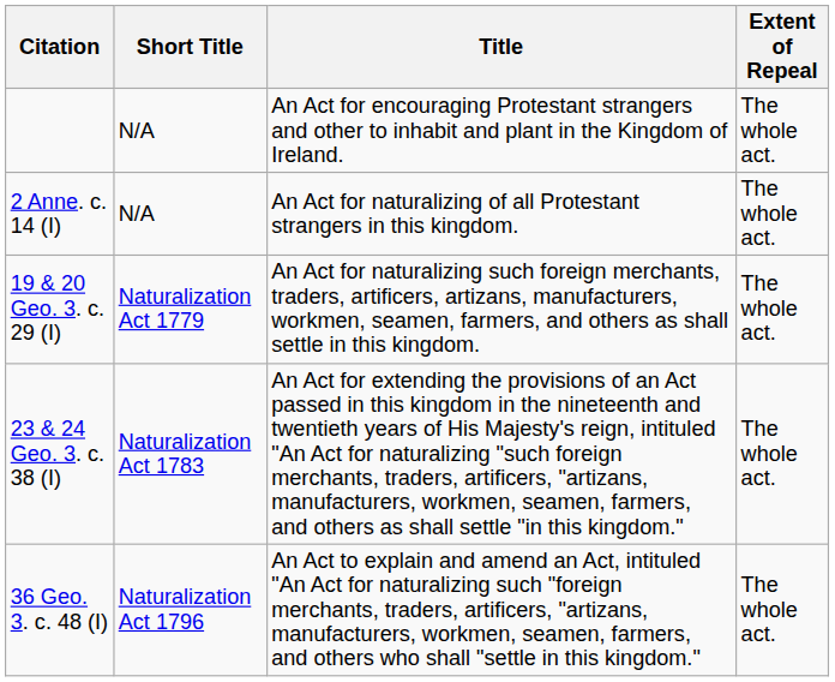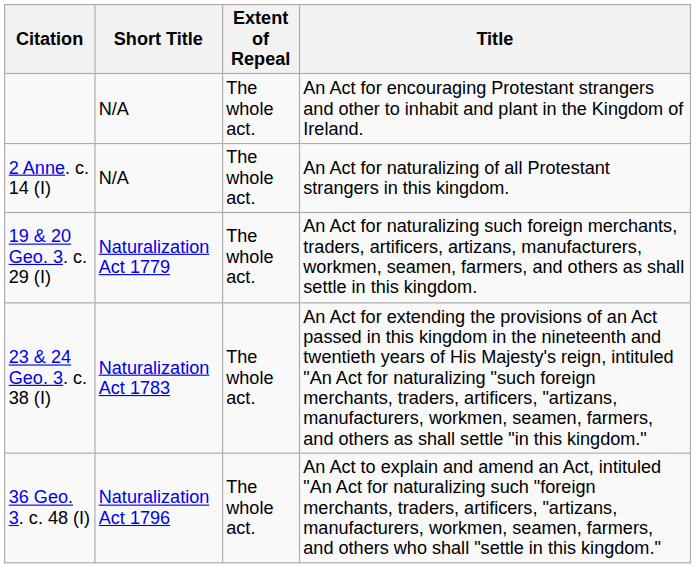columns swapped: Title <-> Extent of Repeal
